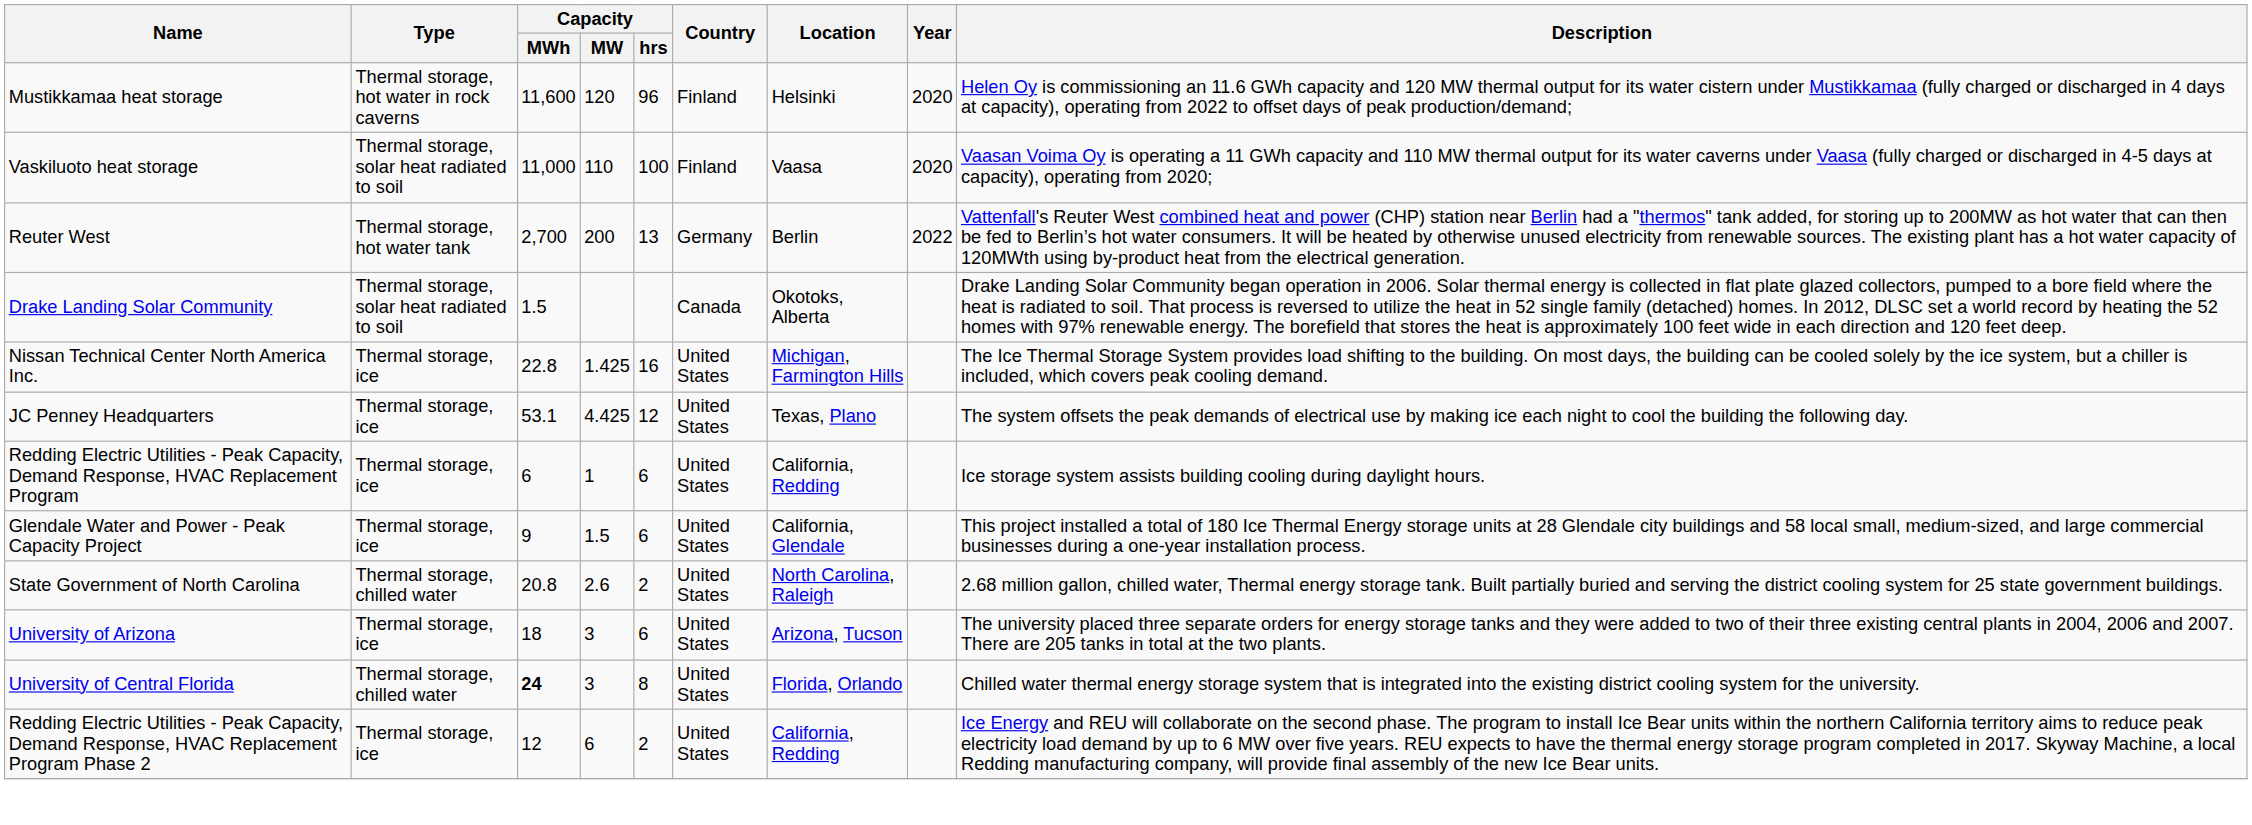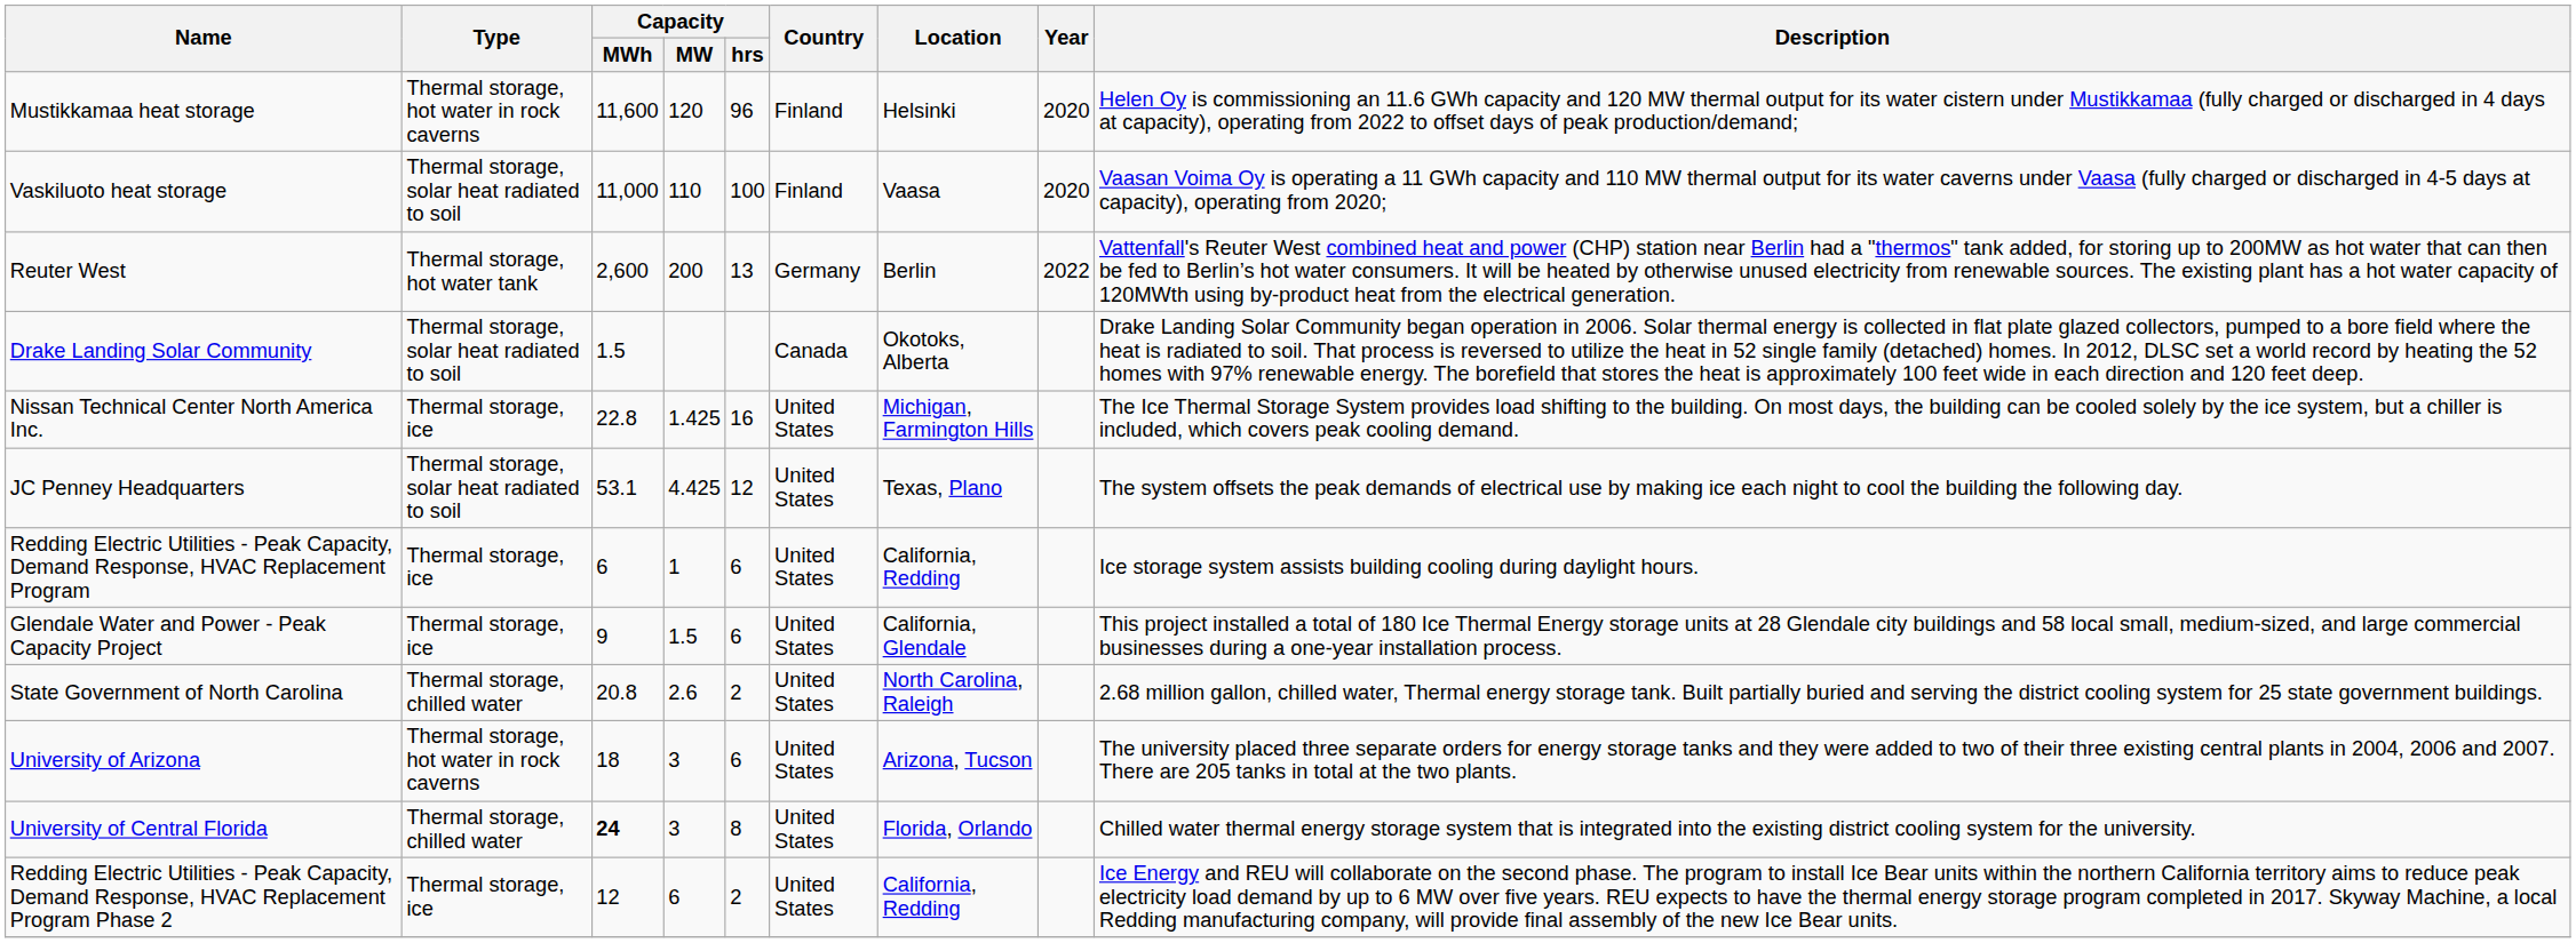Reuter West | Capacity / MWh: 2,700 -> 2,600
JC Penney Headquarters | Type: Thermal storage, ice -> Thermal storage, solar heat radiated to soil
University of Arizona | Type: Thermal storage, ice -> Thermal storage, hot water in rock caverns
